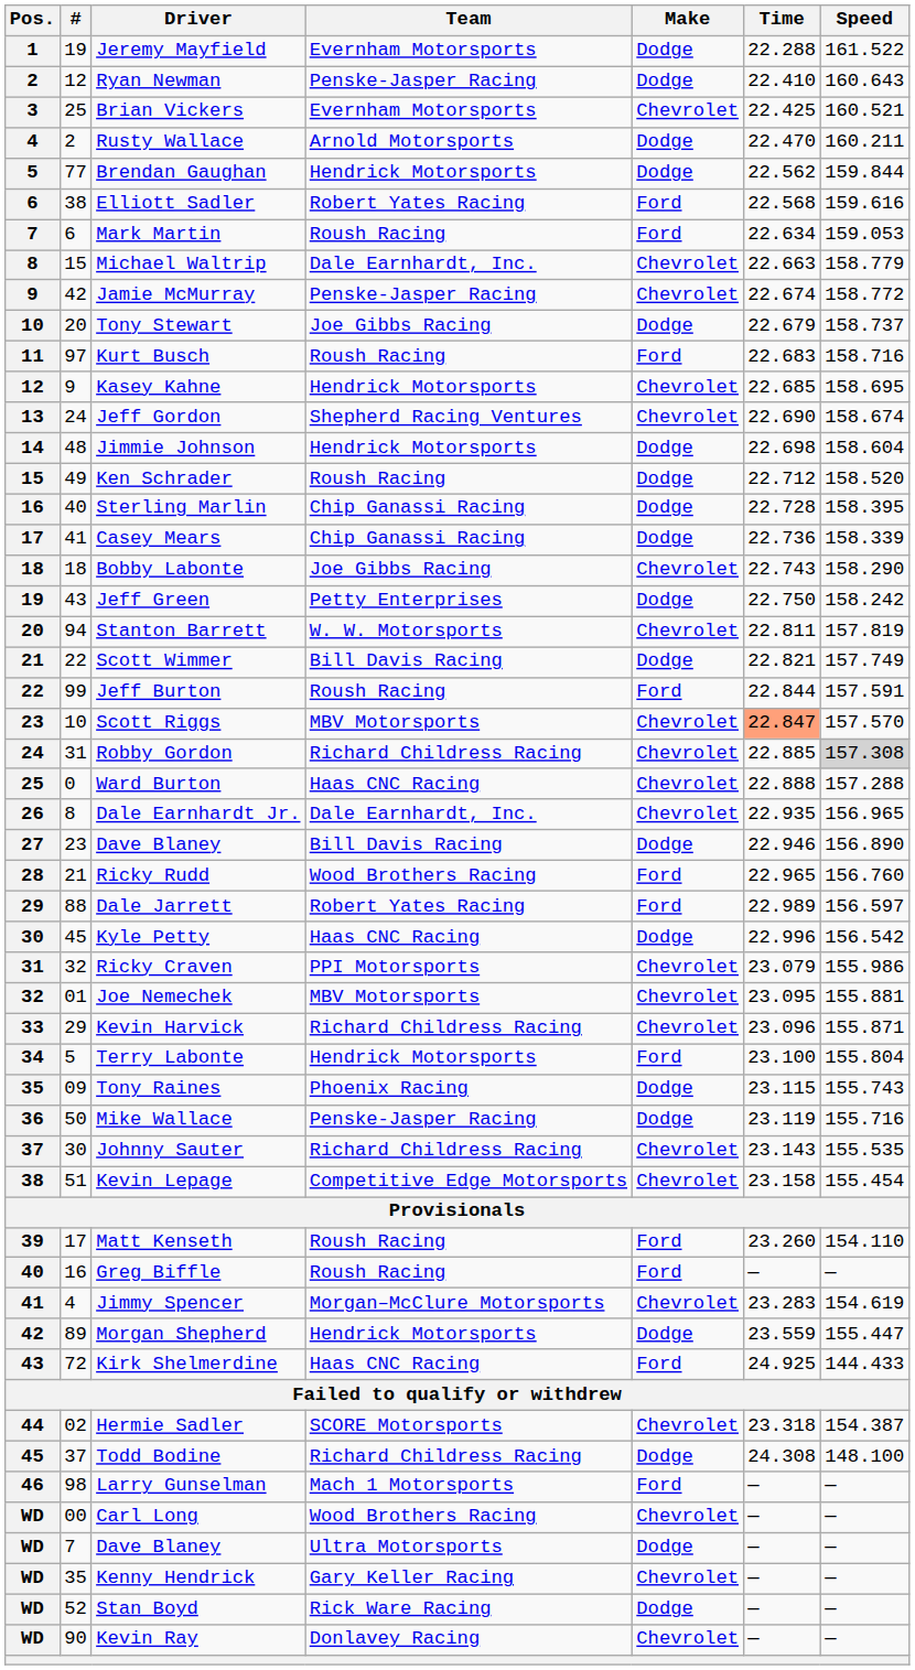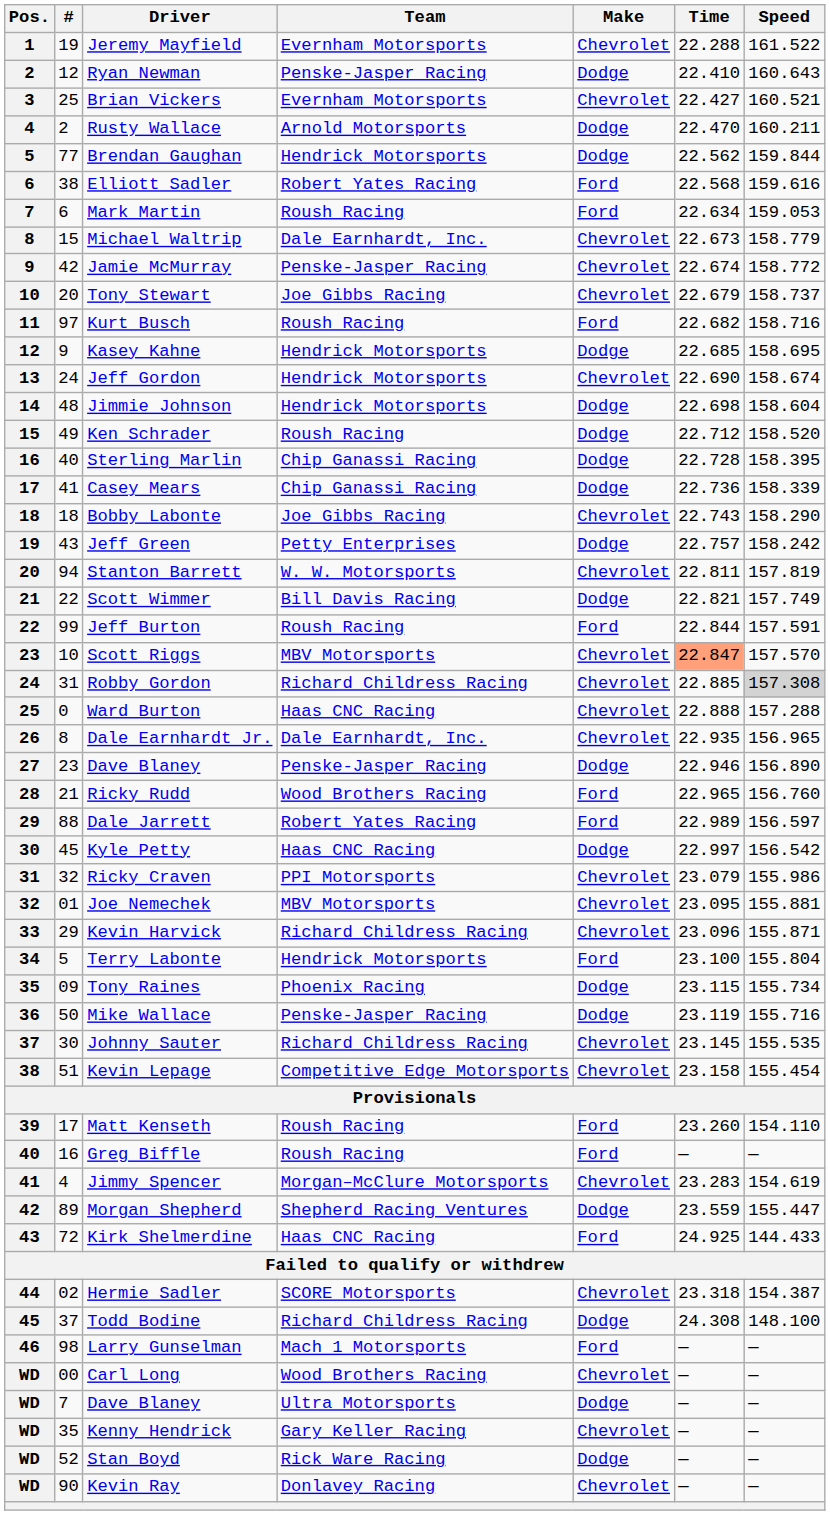Jeremy Mayfield | Make: Dodge -> Chevrolet
Brian Vickers | Time: 22.425 -> 22.427
Michael Waltrip | Time: 22.663 -> 22.673
Tony Stewart | Make: Dodge -> Chevrolet
Kurt Busch | Time: 22.683 -> 22.682
Kasey Kahne | Make: Chevrolet -> Dodge
Jeff Gordon | Team: Shepherd Racing Ventures -> Hendrick Motorsports
Jeff Green | Time: 22.750 -> 22.757
23 / Dave Blaney | Team: Bill Davis Racing -> Penske-Jasper Racing
Kyle Petty | Time: 22.996 -> 22.997
Tony Raines | Speed: 155.743 -> 155.734
Johnny Sauter | Time: 23.143 -> 23.145
Morgan Shepherd | Team: Hendrick Motorsports -> Shepherd Racing Ventures
